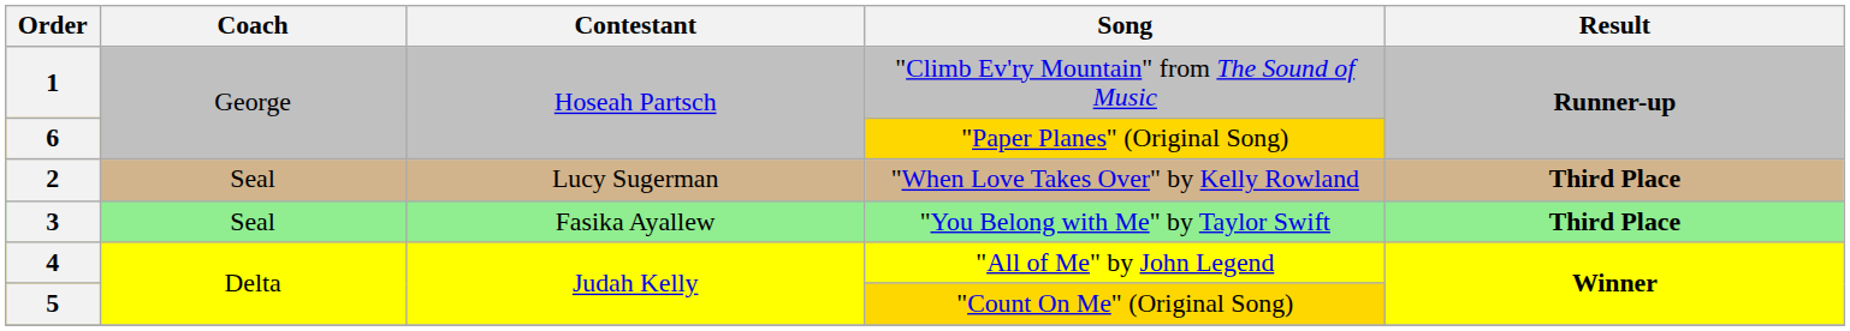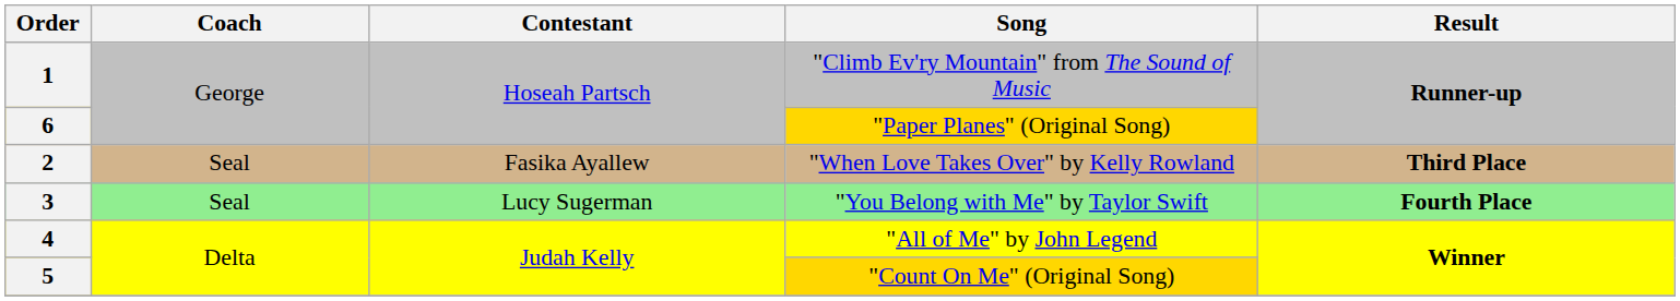2 | Contestant: Lucy Sugerman -> Fasika Ayallew
3 | Contestant: Fasika Ayallew -> Lucy Sugerman
3 | Result: Third Place -> Fourth Place
